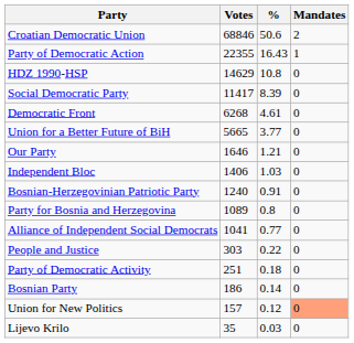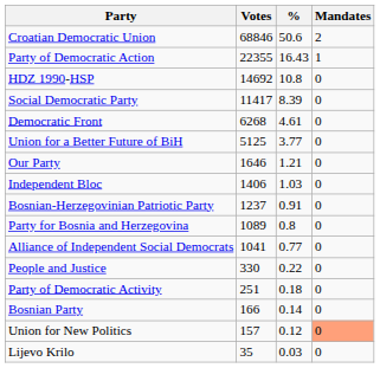HDZ 1990-HSP | Votes: 14629 -> 14692
Union for a Better Future of BiH | Votes: 5665 -> 5125
Bosnian-Herzegovinian Patriotic Party | Votes: 1240 -> 1237
People and Justice | Votes: 303 -> 330
Bosnian Party | Votes: 186 -> 166
